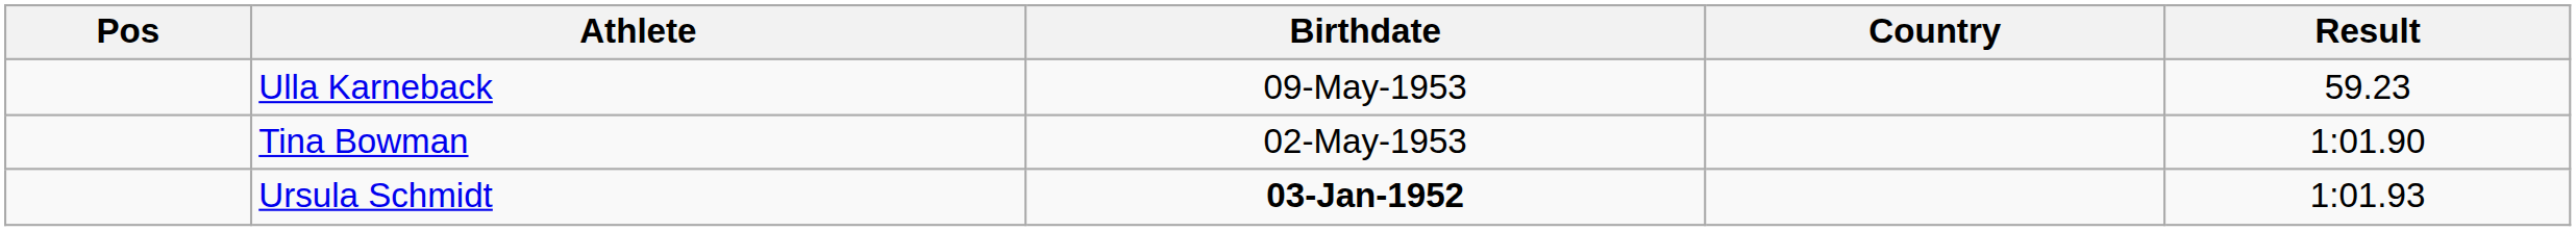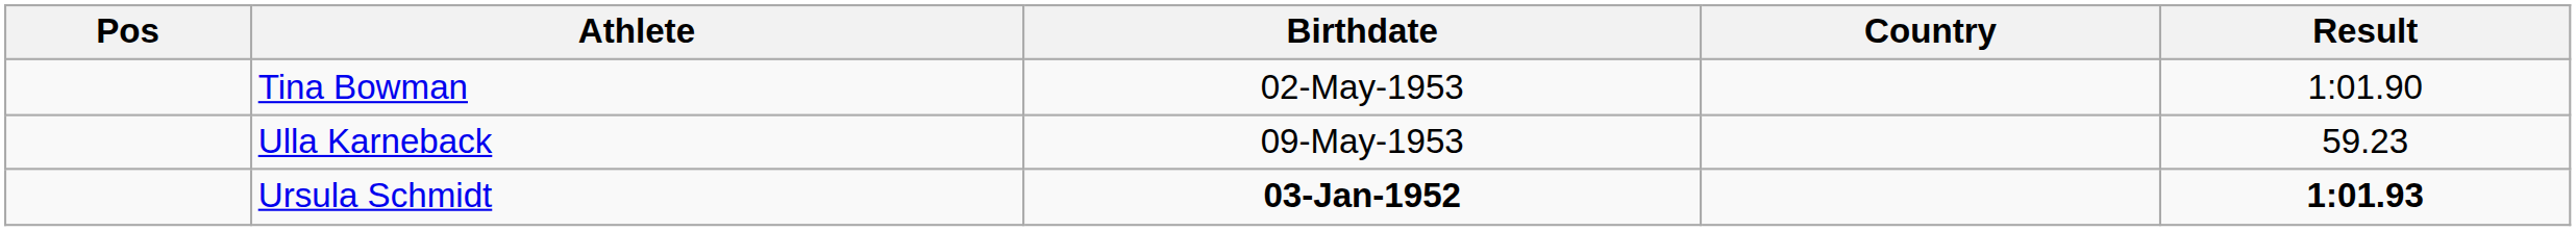rows swapped: Ulla Karneback <-> Tina Bowman
Ursula Schmidt | Result: normal -> bold
